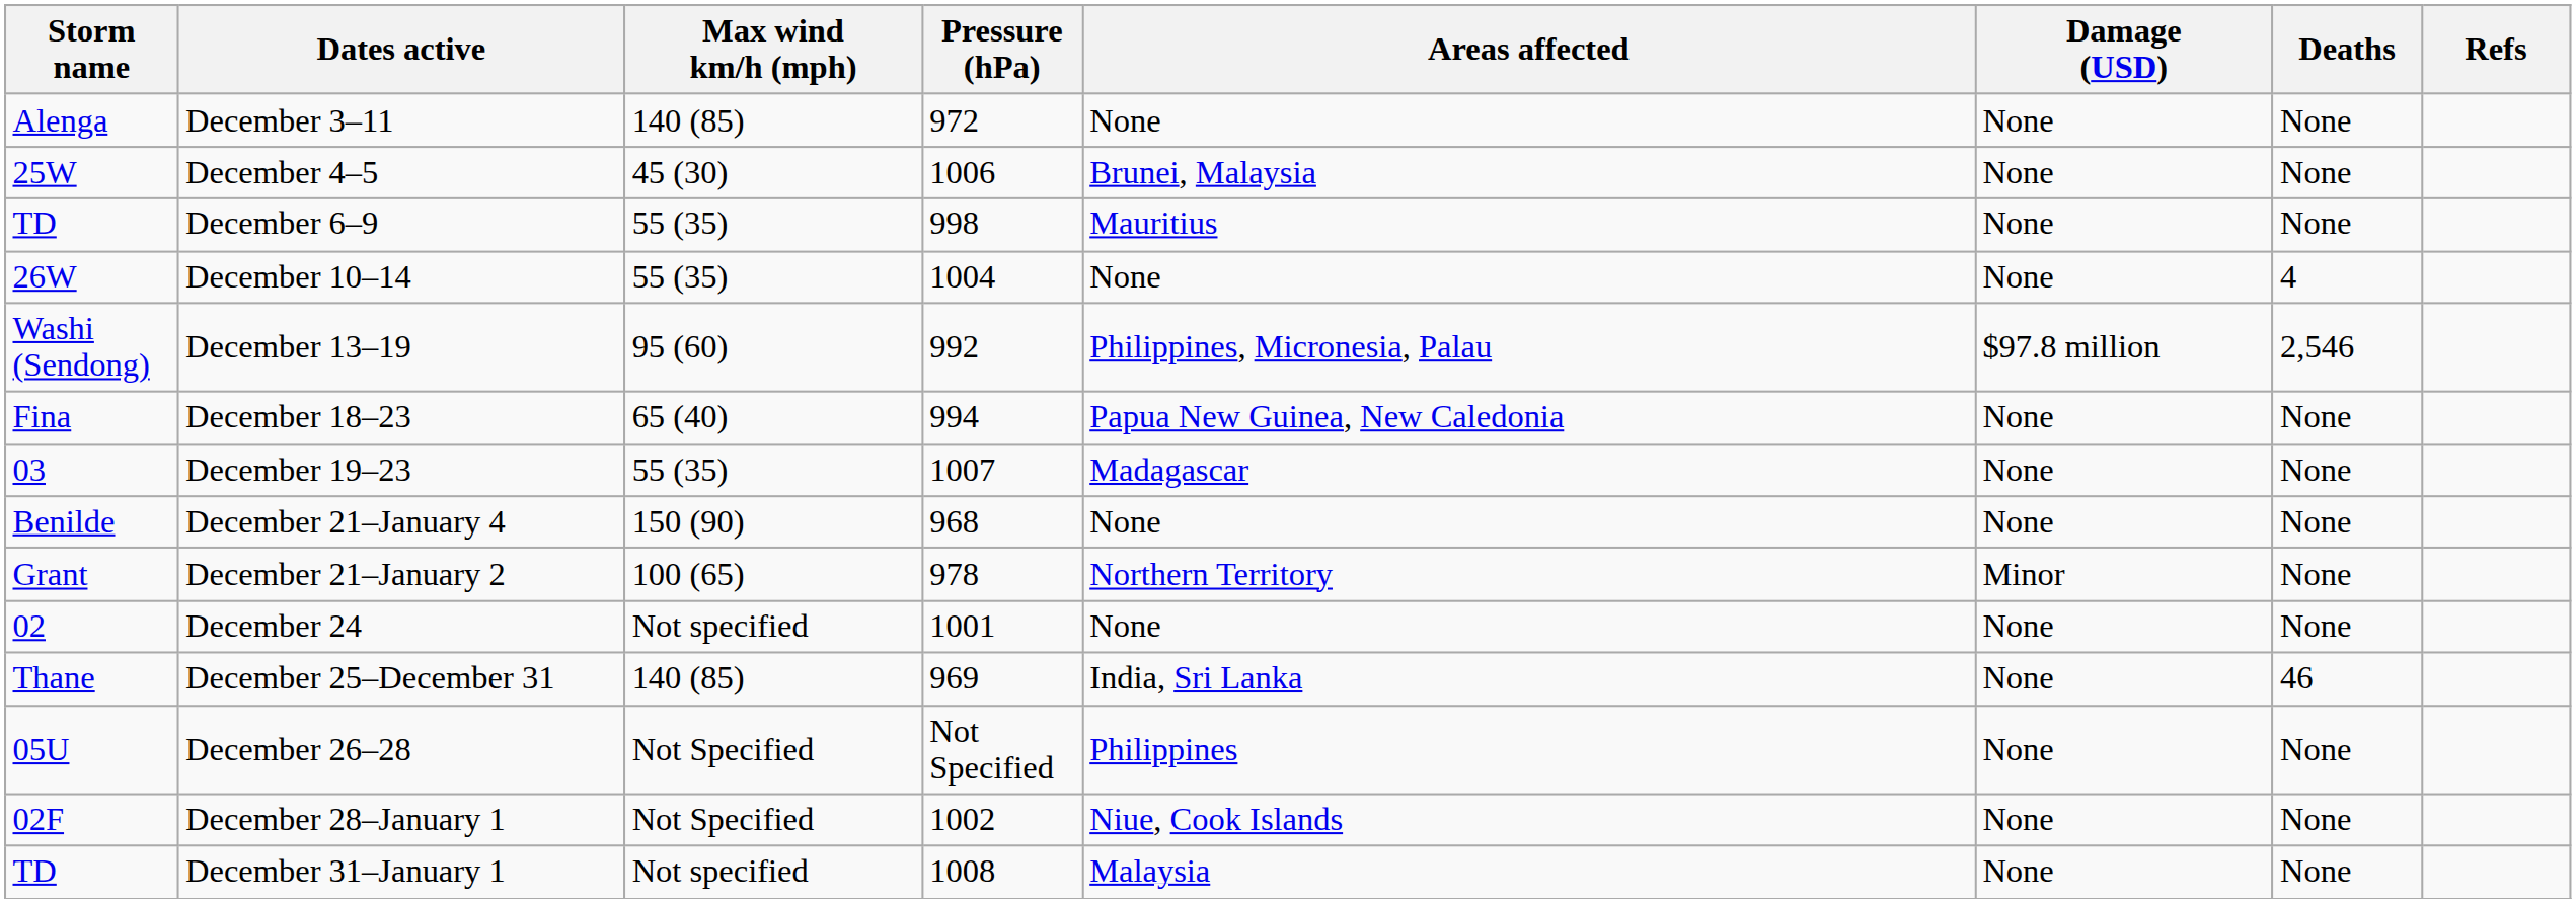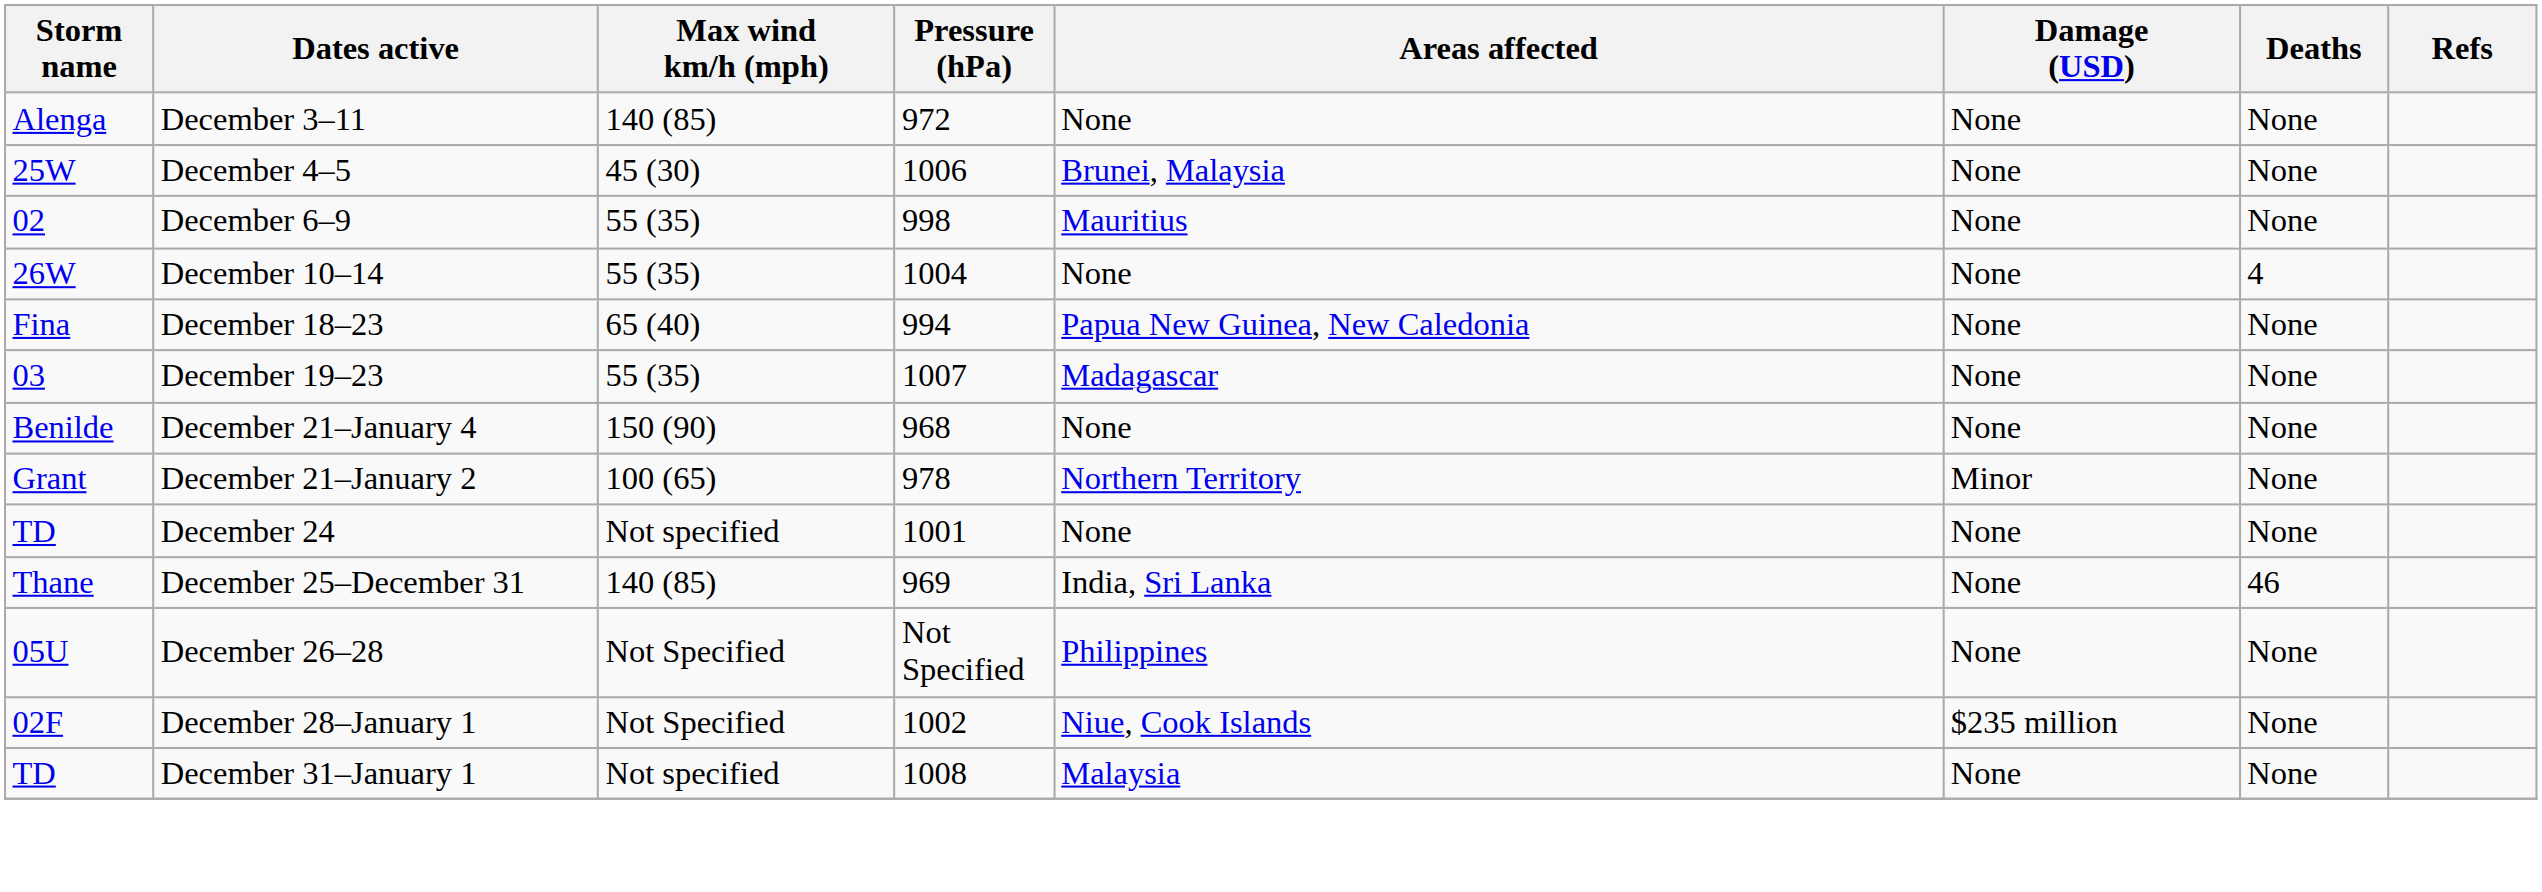December 6–9 | Storm name: TD -> 02
- row: Washi (Sendong) | December 13–19 | 95 (60) | 992 | Philippines, Micronesia, Palau | $97.8 million | 2,546
December 24 | Storm name: 02 -> TD
December 28–January 1 | Damage (USD): None -> $235 million
